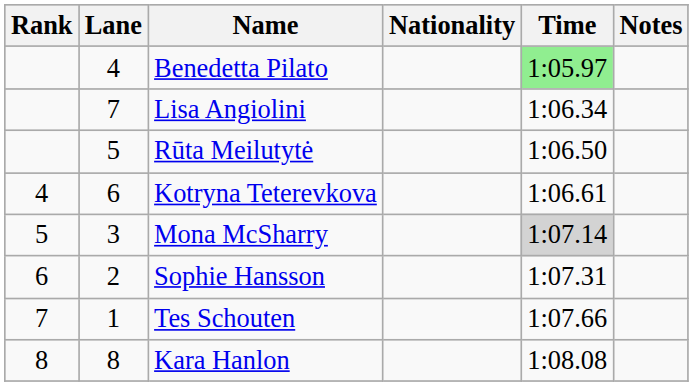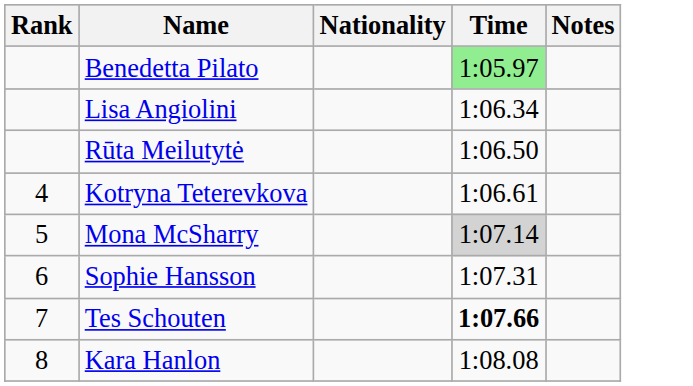- column: Lane | 4 | 7 | 5 | 6 | 3 | 2 | 1 | 8
Tes Schouten | Time: normal -> bold
